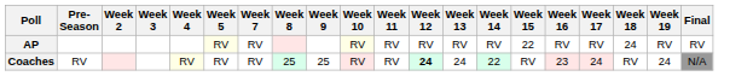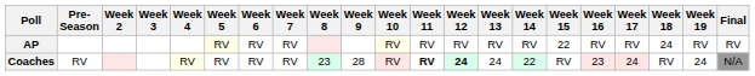+ column: Week 6 | RV | RV
Coaches | Week 8: 25 -> 23
Coaches | Week 9: 25 -> 28
Coaches | Week 11: normal -> bold
